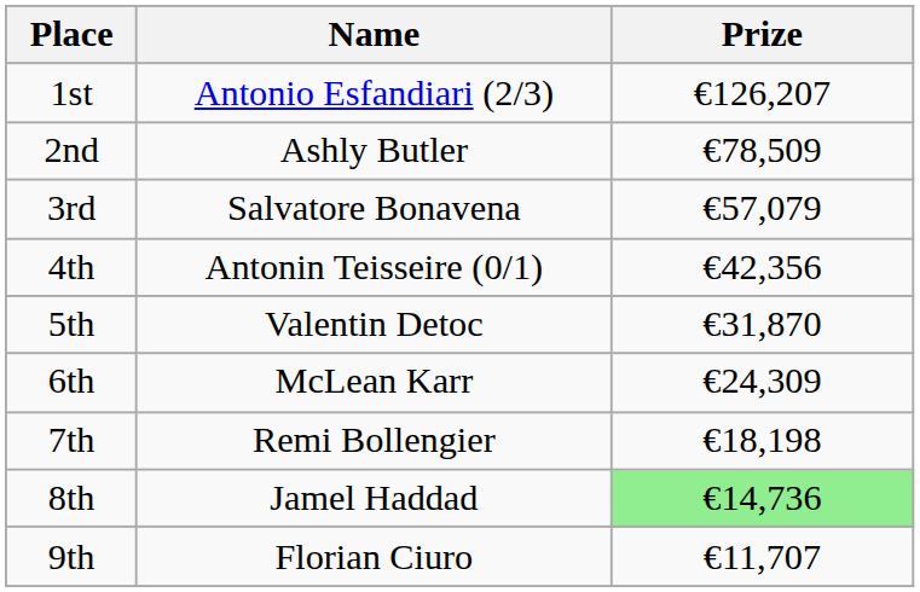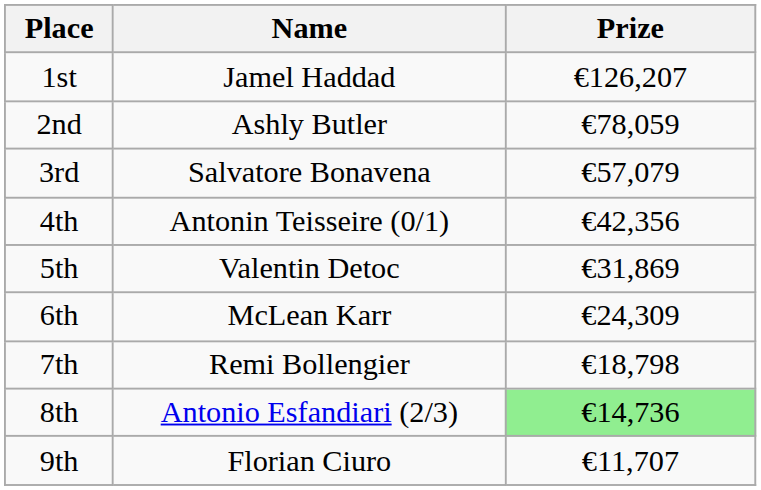1st | Name: Antonio Esfandiari (2/3) -> Jamel Haddad
2nd | Prize: €78,509 -> €78,059
5th | Prize: €31,870 -> €31,869
7th | Prize: €18,198 -> €18,798
8th | Name: Jamel Haddad -> Antonio Esfandiari (2/3)
